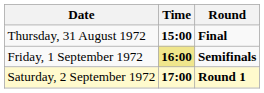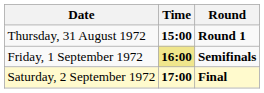Thursday, 31 August 1972 | Round: Final -> Round 1
Saturday, 2 September 1972 | Round: Round 1 -> Final
